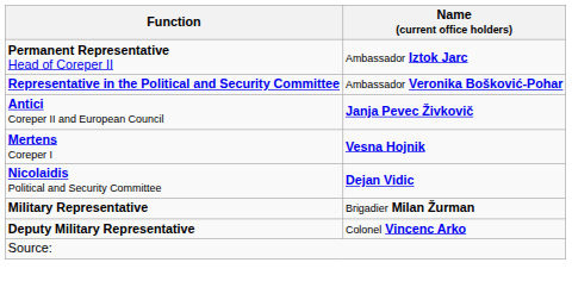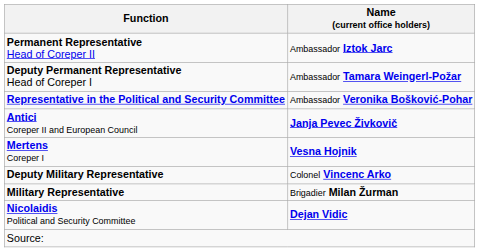+ row: Deputy Permanent Representative Head of Coreper I | Ambassador Tamara Weingerl-Požar
rows swapped: Nicolaidis Political and Security Committee <-> Deputy Military Representative
